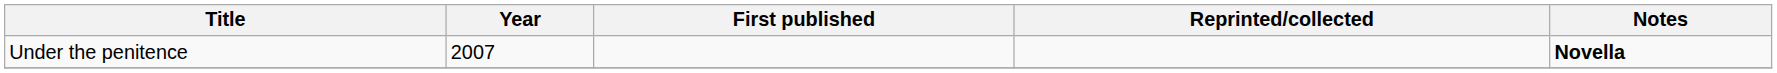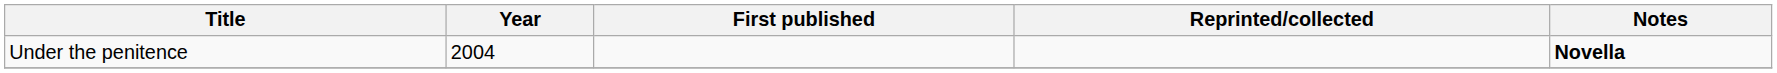Under the penitence | Year: 2007 -> 2004
